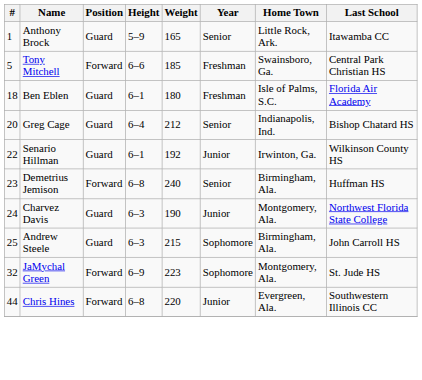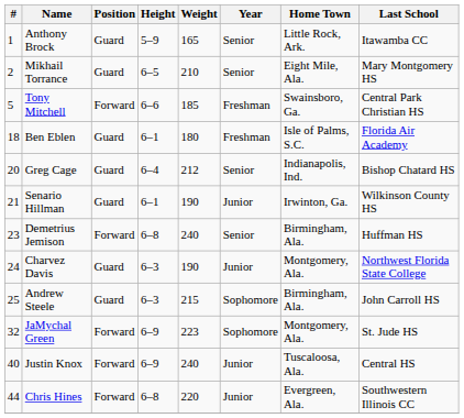+ row: 2 | Mikhail Torrance | Guard | 6–5 | 210 | Senior | Eight Mile, Ala. | Mary Montgomery HS
Senario Hillman | #: 22 -> 21
Senario Hillman | Weight: 192 -> 190
+ row: 40 | Justin Knox | Forward | 6–9 | 240 | Junior | Tuscaloosa, Ala. | Central HS
